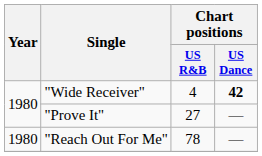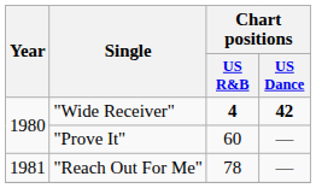"Wide Receiver" | Chart positions / US R&B: normal -> bold
"Prove It" | Chart positions / US R&B: 27 -> 60
"Reach Out For Me" | Year: 1980 -> 1981
